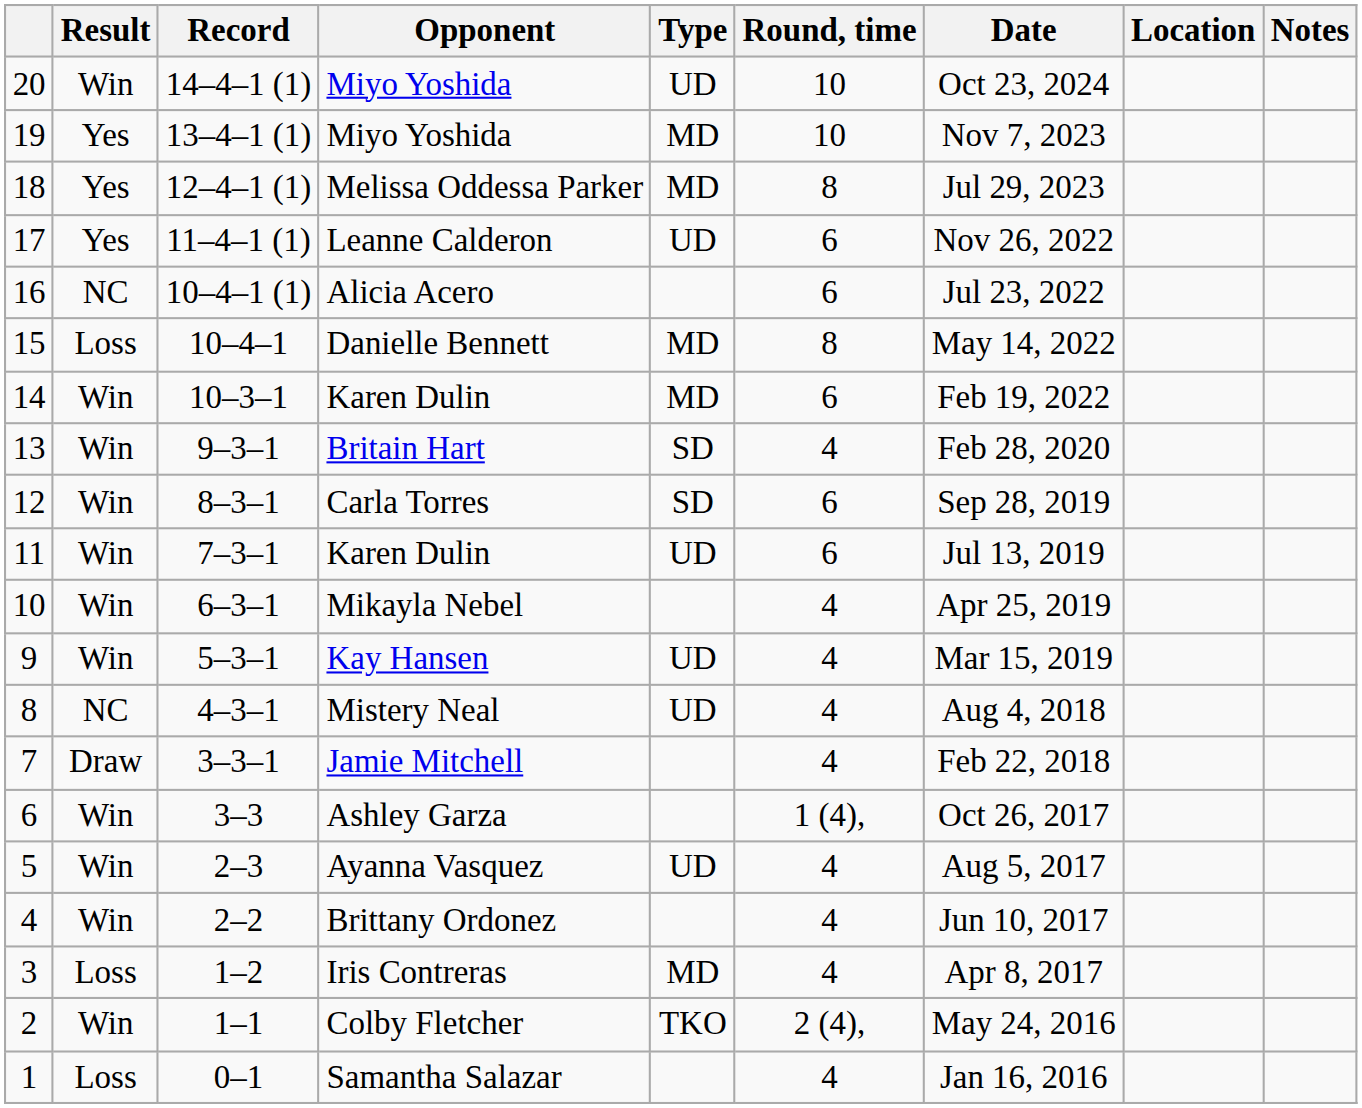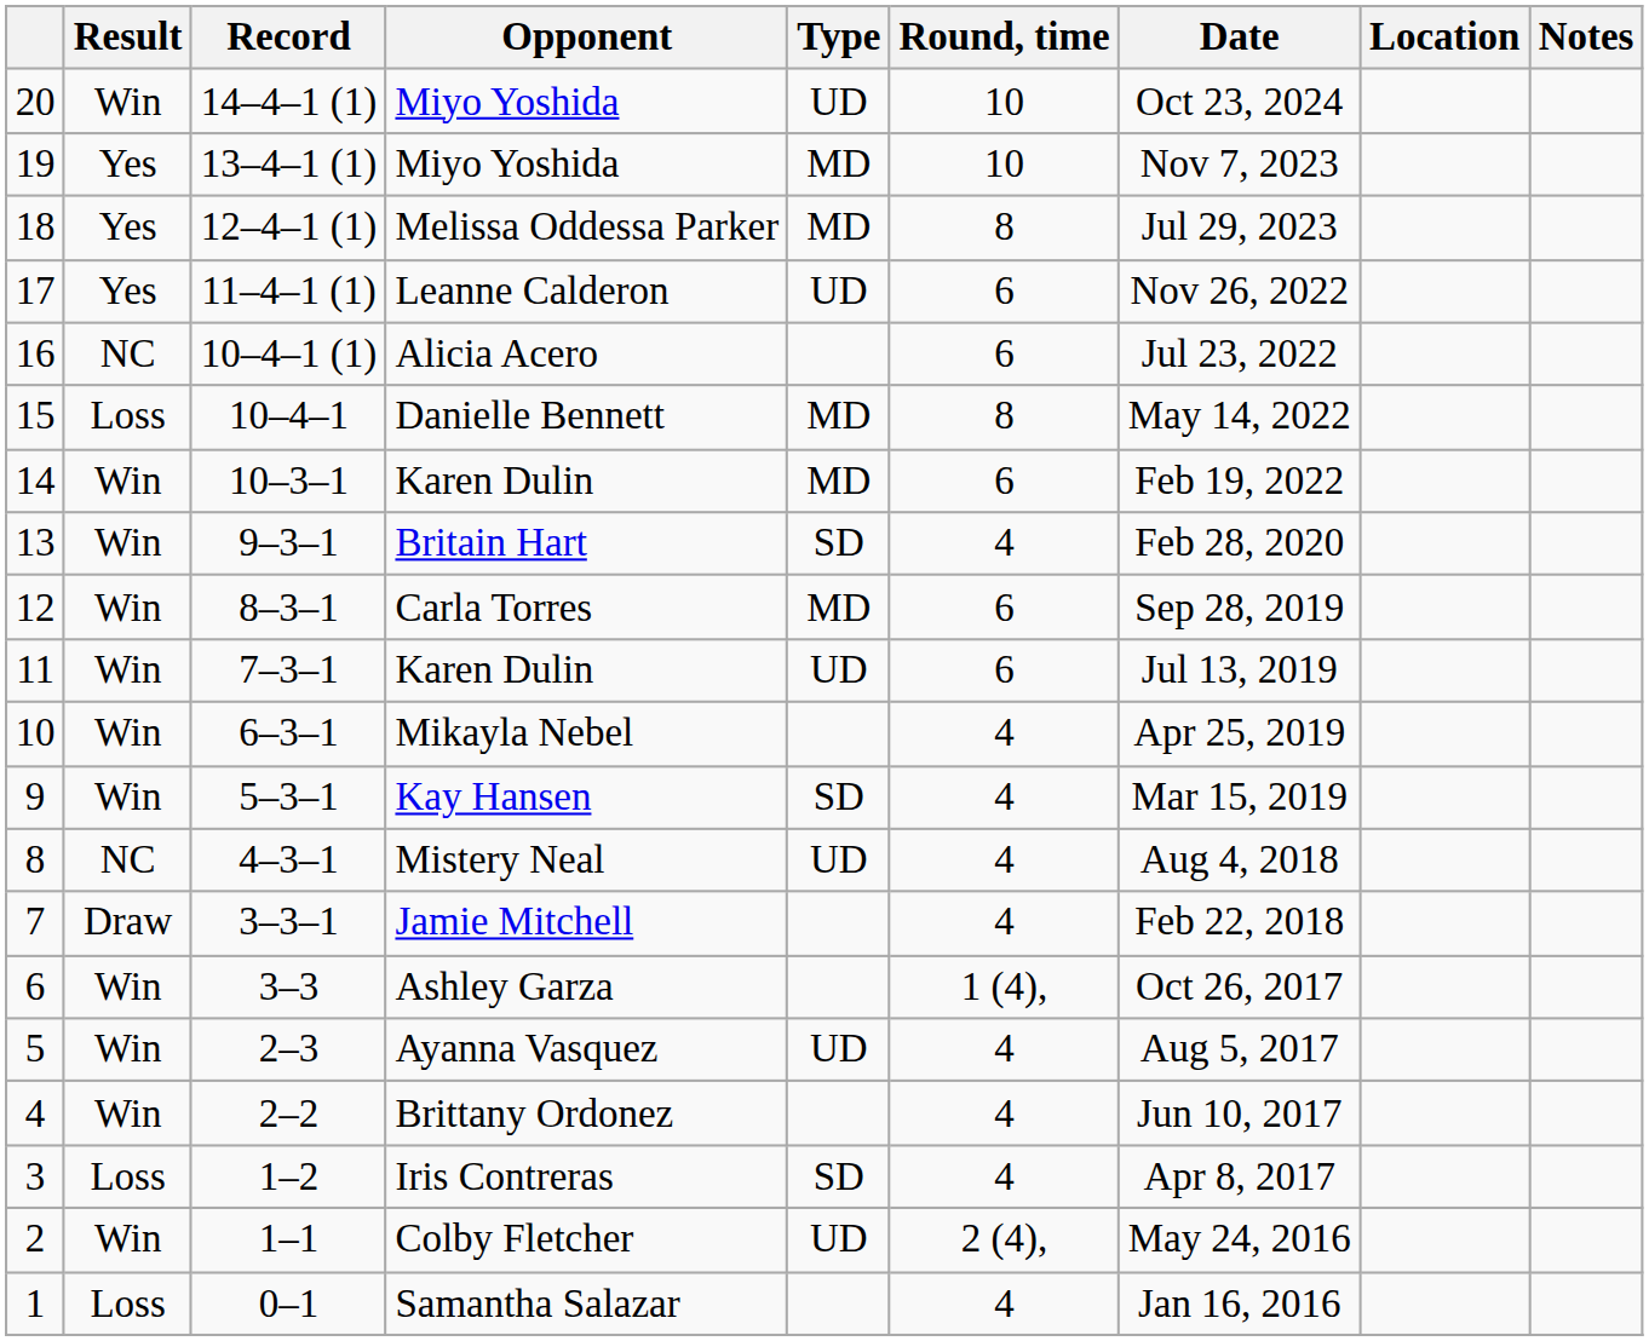Carla Torres | Type: SD -> MD
Kay Hansen | Type: UD -> SD
Iris Contreras | Type: MD -> SD
Colby Fletcher | Type: TKO -> UD
